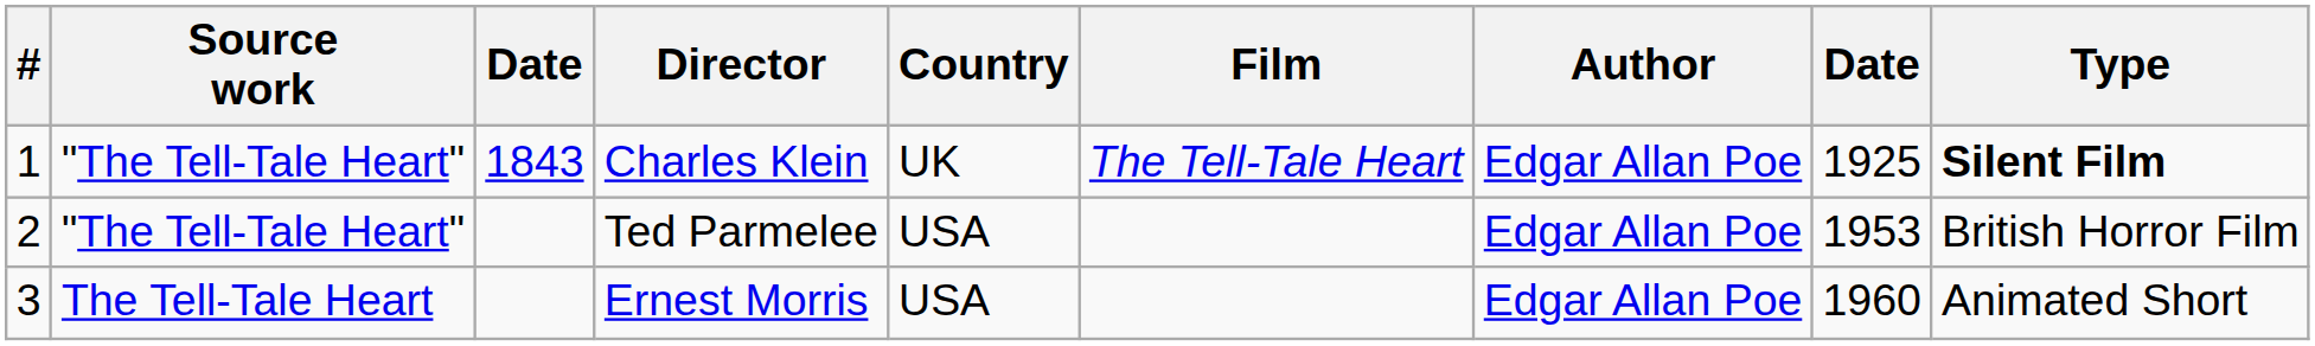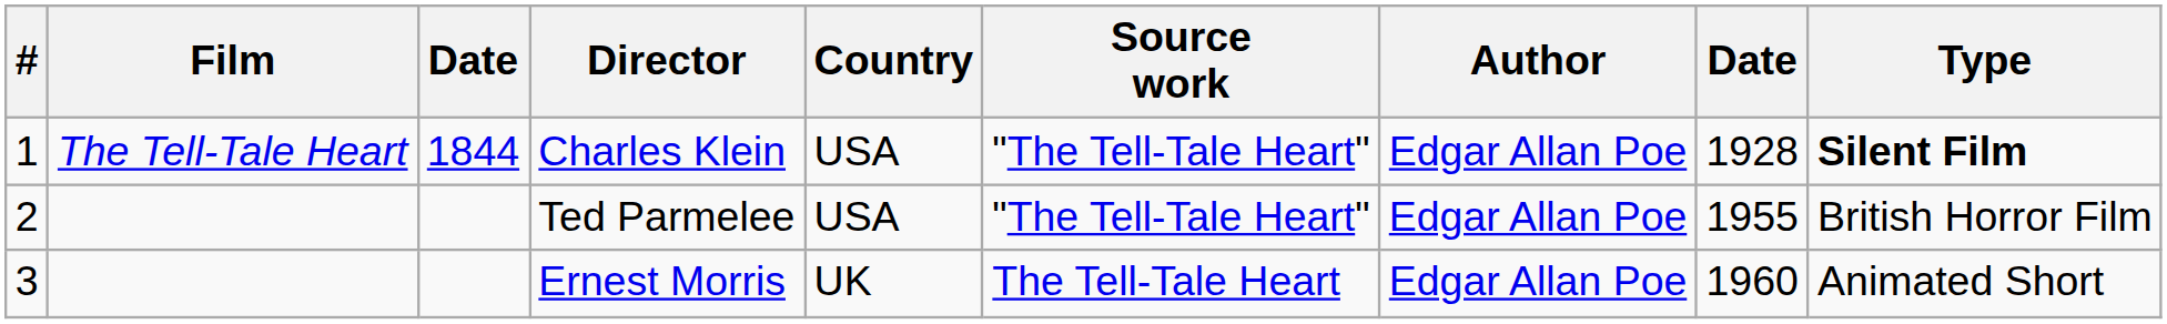columns swapped: Film <-> Source work
Charles Klein | column 3: 1843 -> 1844
Charles Klein | Country: UK -> USA
Charles Klein | column 8: 1925 -> 1928
Ted Parmelee | column 8: 1953 -> 1955
Ernest Morris | Country: USA -> UK
